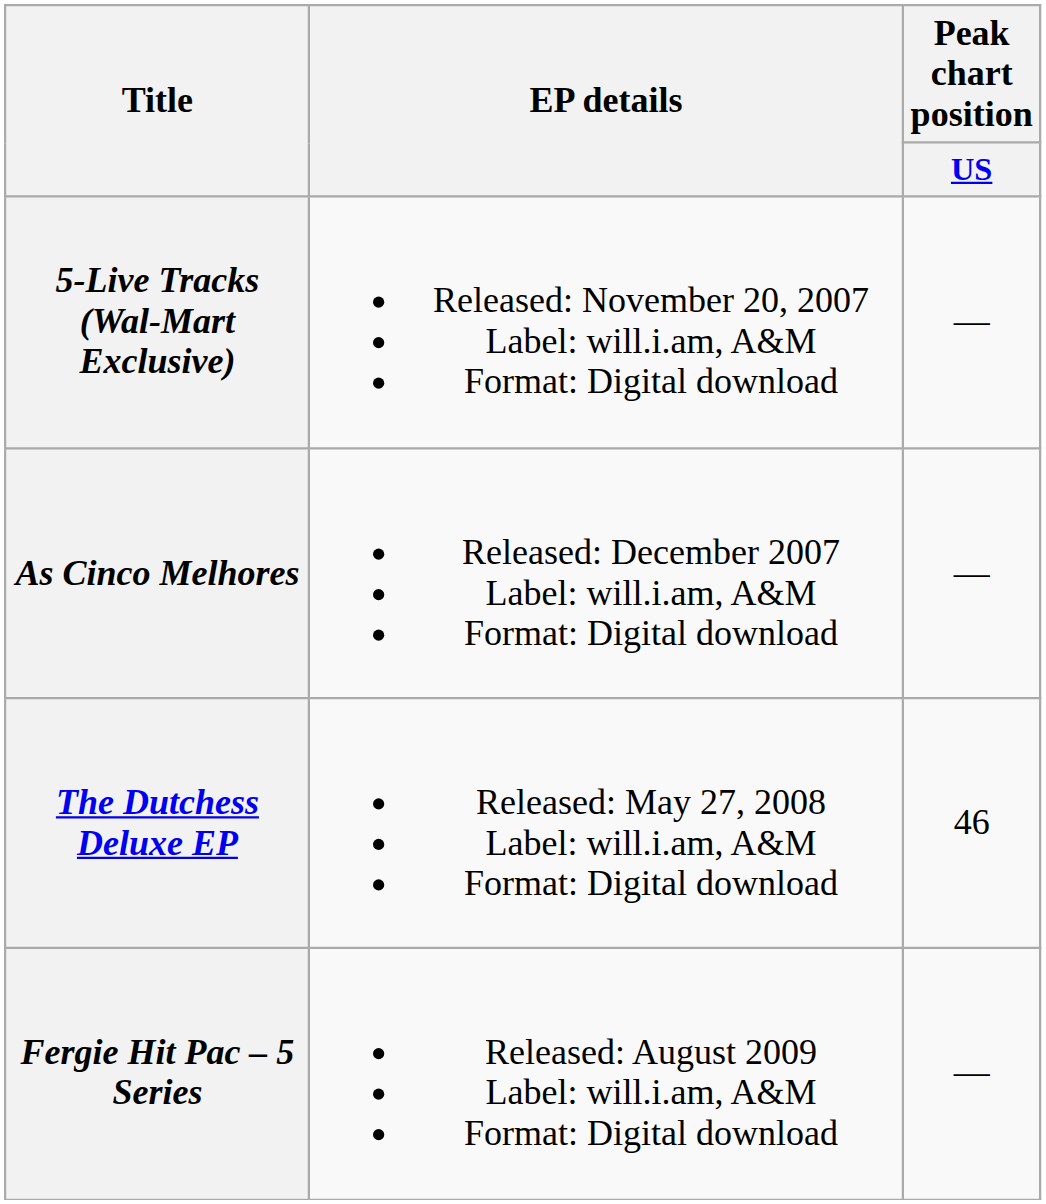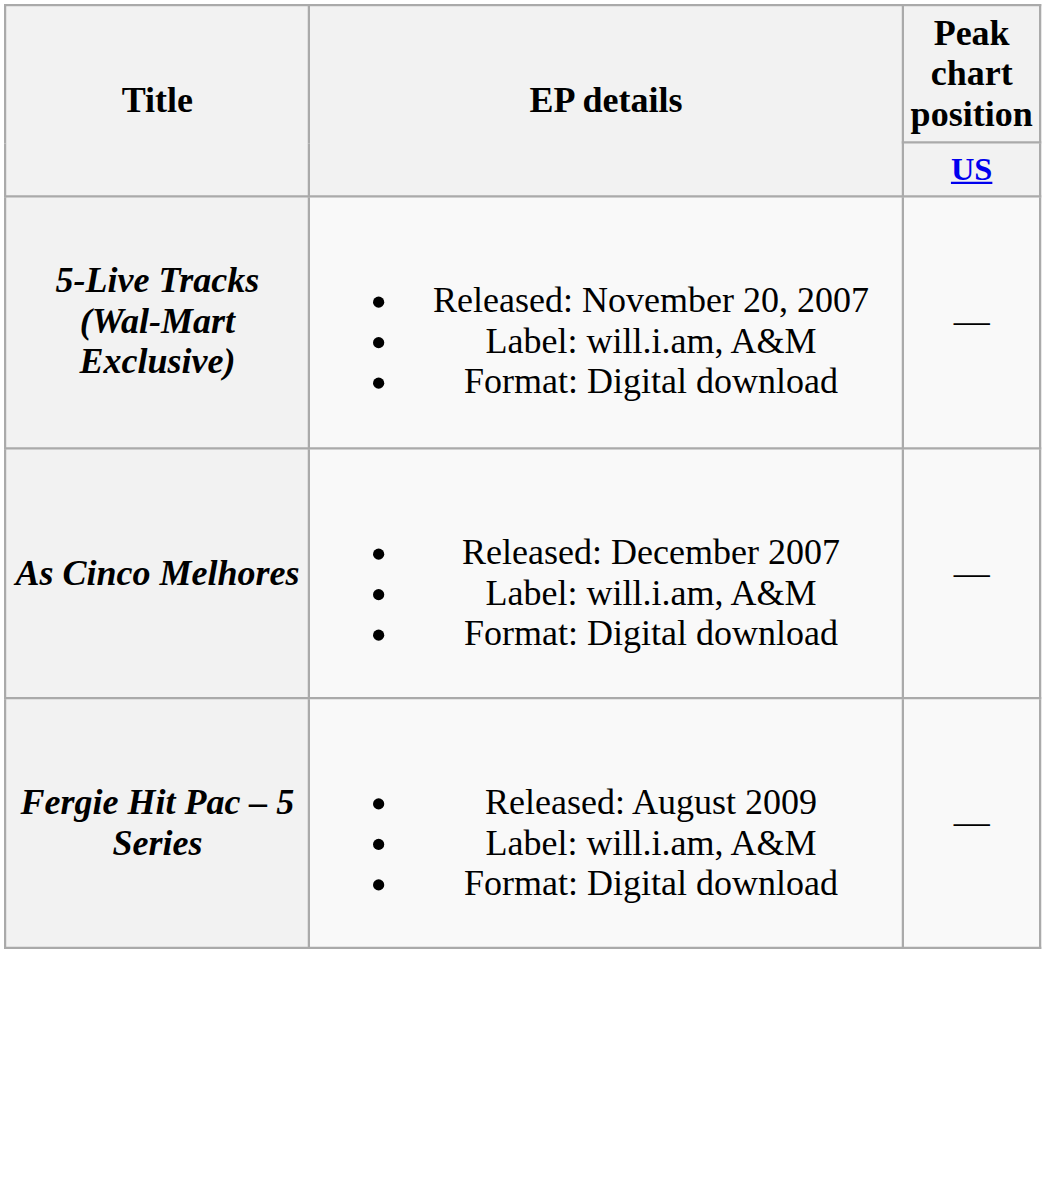- row: The Dutchess Deluxe EP | Released: May 27, 2008 Label: will.i.am, A&M Format: Digital download | 46
